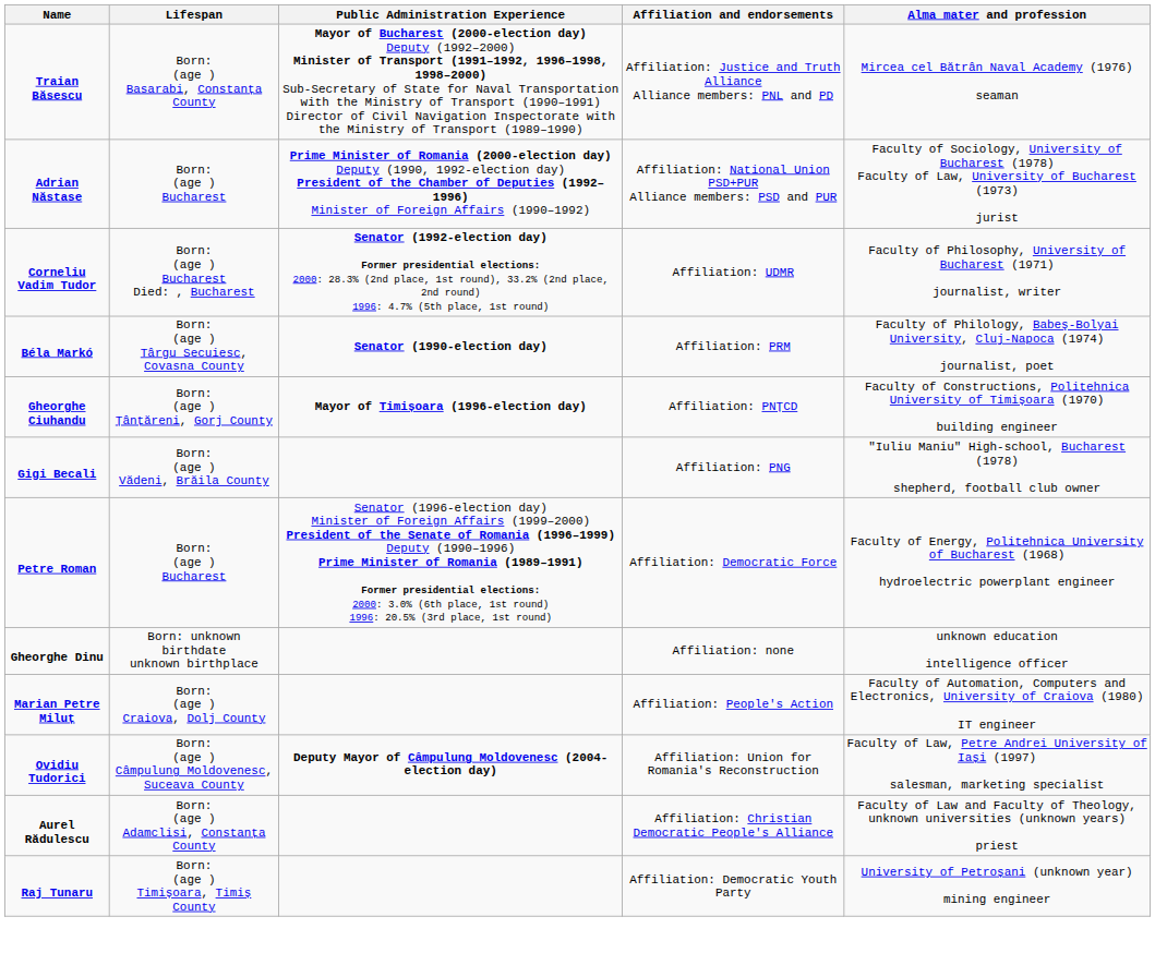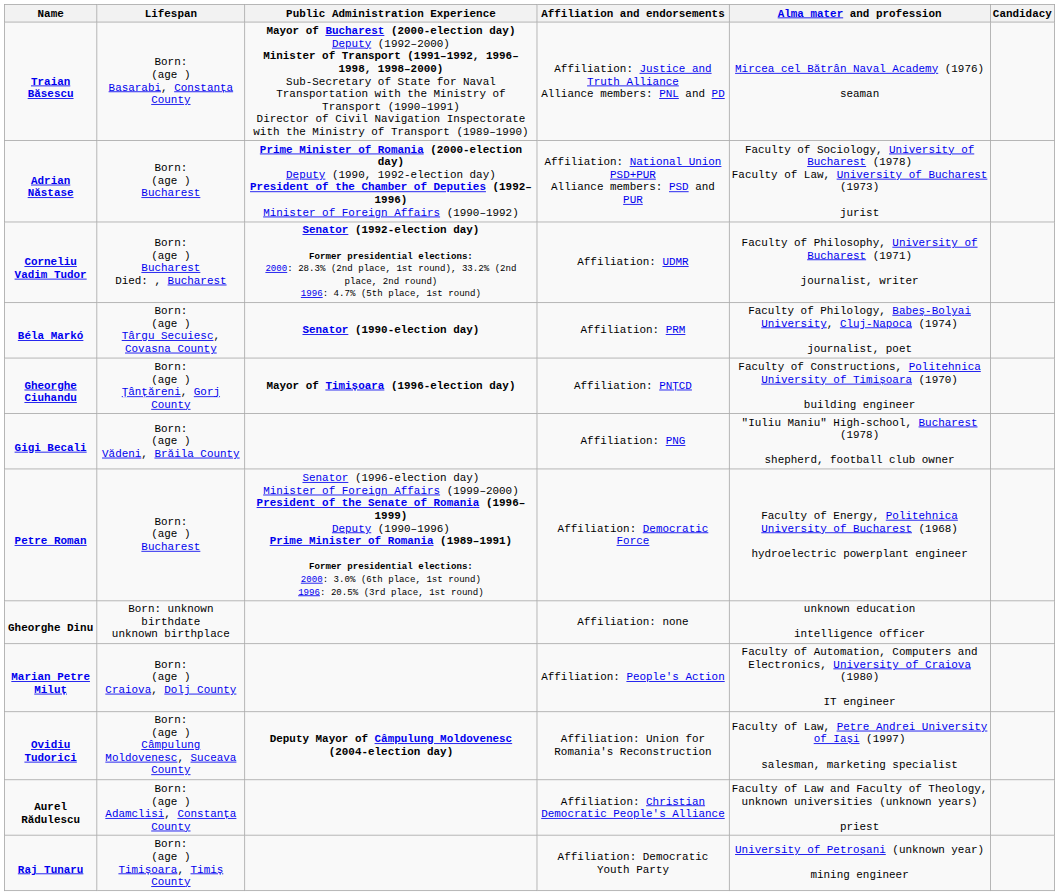+ column: Candidacy
